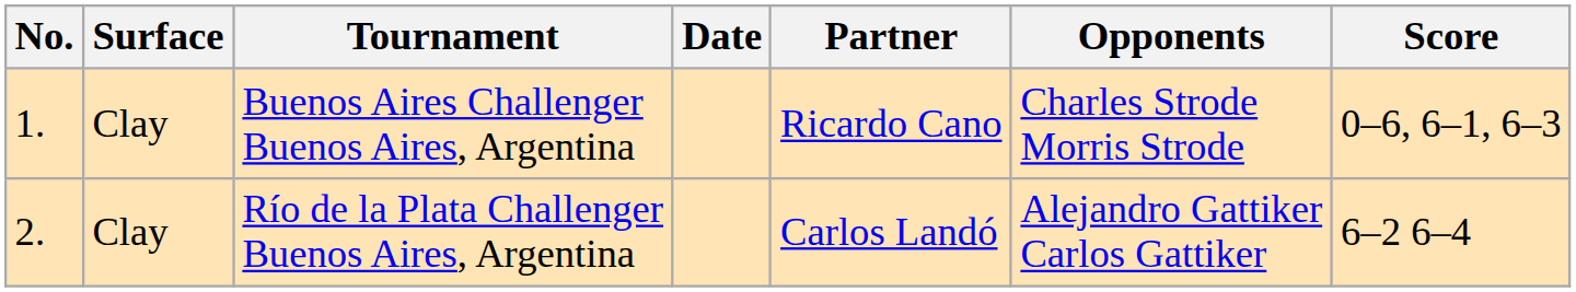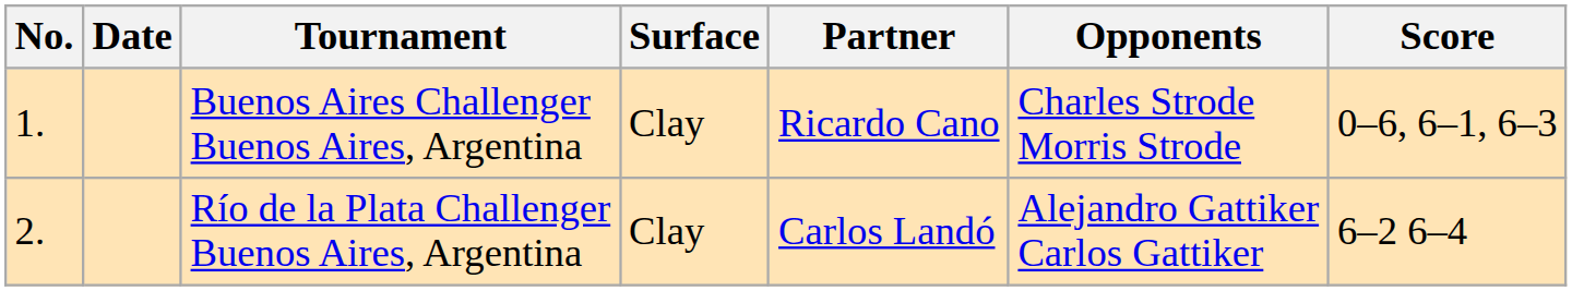columns swapped: Date <-> Surface
